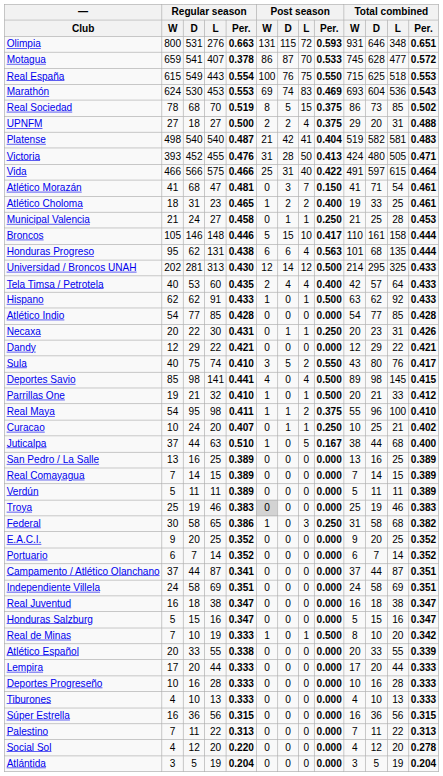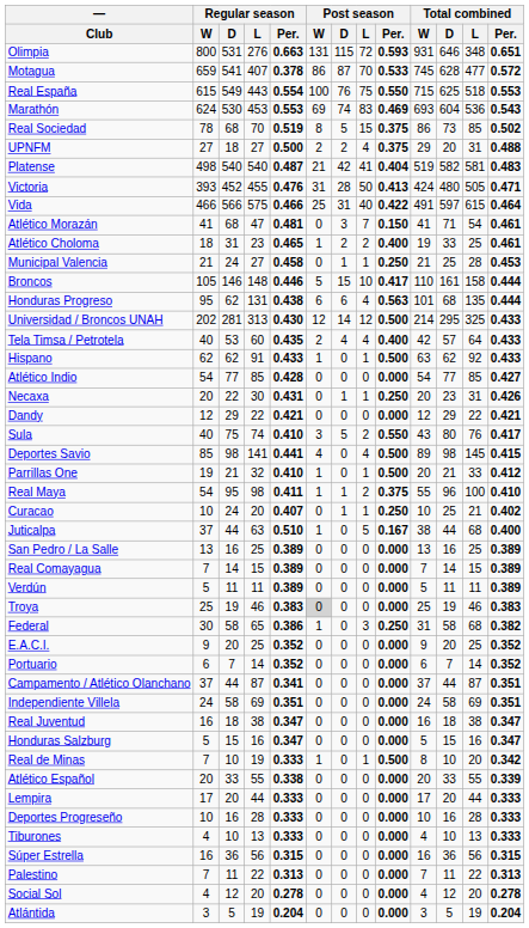Atlético Indio | Total combined / Per.: 0.428 -> 0.427
Social Sol | Regular season / Per.: 0.220 -> 0.278
